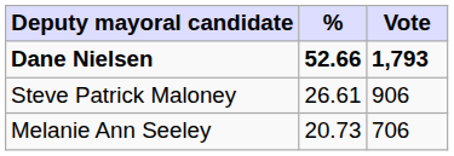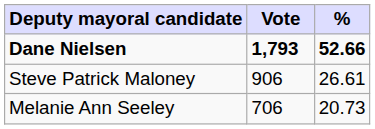columns swapped: Vote <-> %
